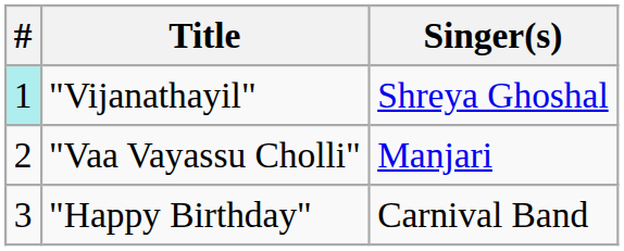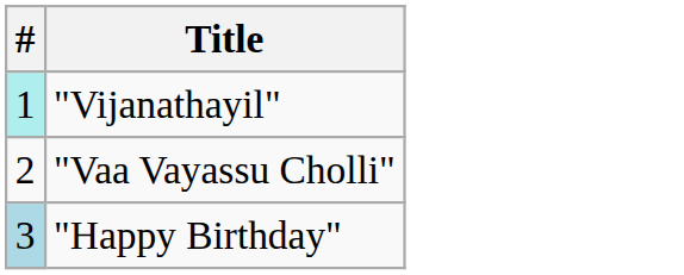- column: Singer(s) | Shreya Ghoshal | Manjari | Carnival Band
"Happy Birthday" | #: no background -> lightblue background
